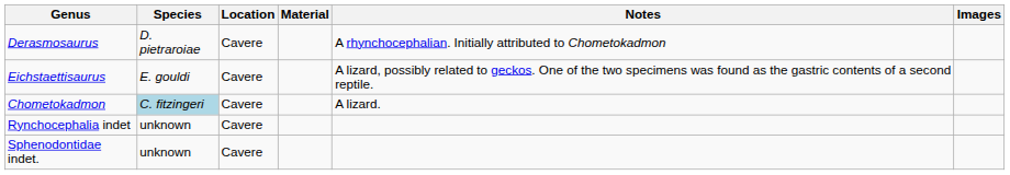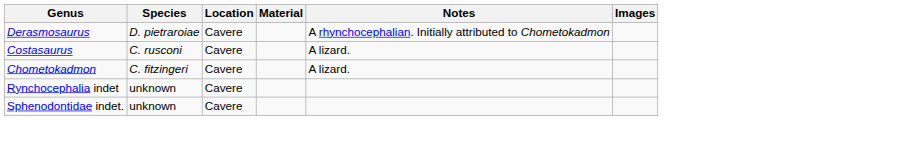- row: Eichstaettisaurus | E. gouldi | Cavere | A lizard, possibly related to geckos. One of the two specimens was found as the gastric contents of a second reptile.
+ row: Costasaurus | C. rusconi | Cavere | A lizard.
Chometokadmon | Species: lightblue background -> no background
